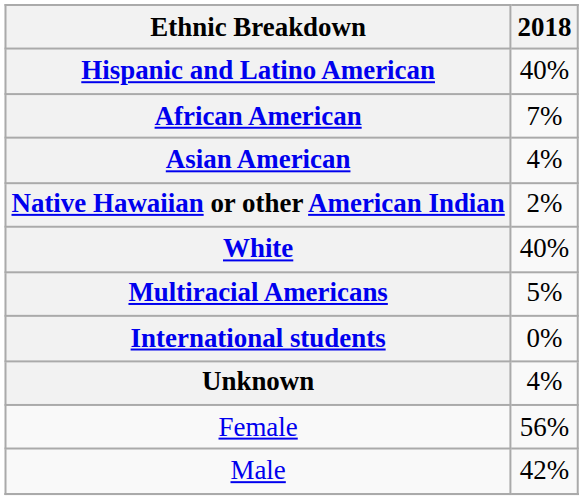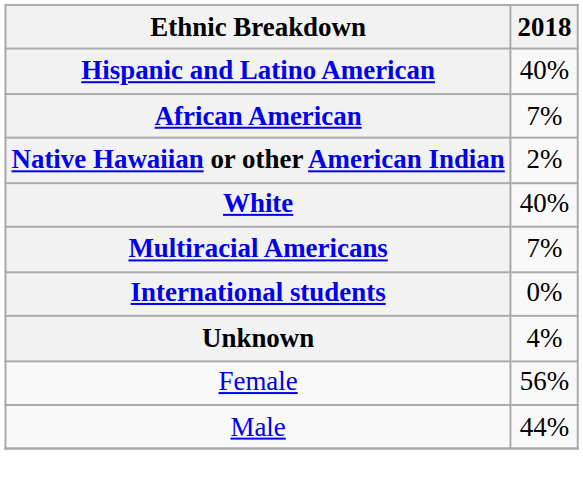- row: Asian American | 4%
Multiracial Americans | 2018: 5% -> 7%
Male | 2018: 42% -> 44%
